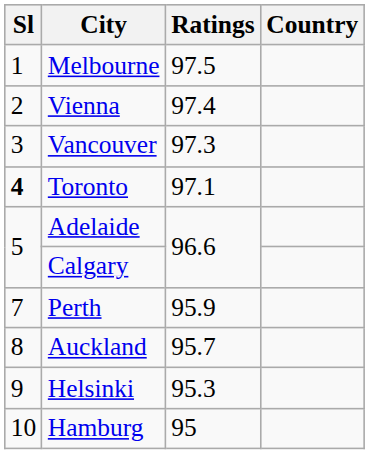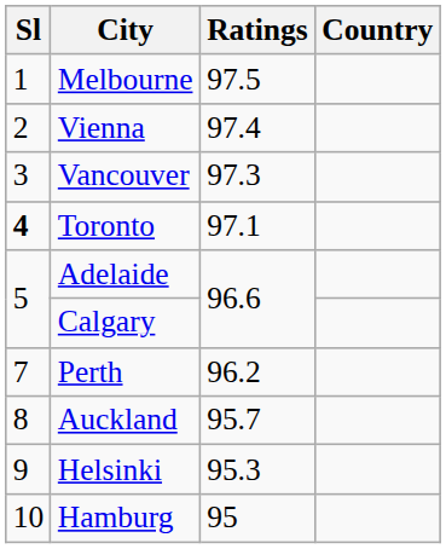Perth | Ratings: 95.9 -> 96.2
